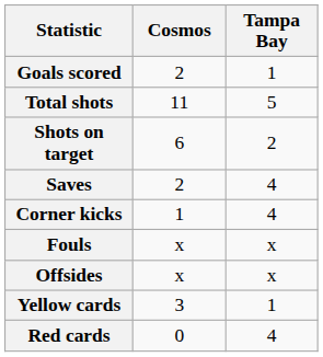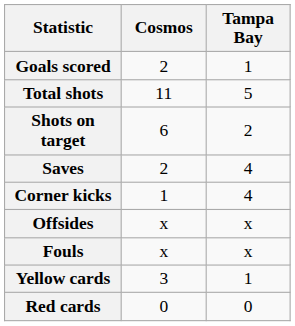rows swapped: Fouls <-> Offsides
Red cards | Tampa Bay: 4 -> 0
